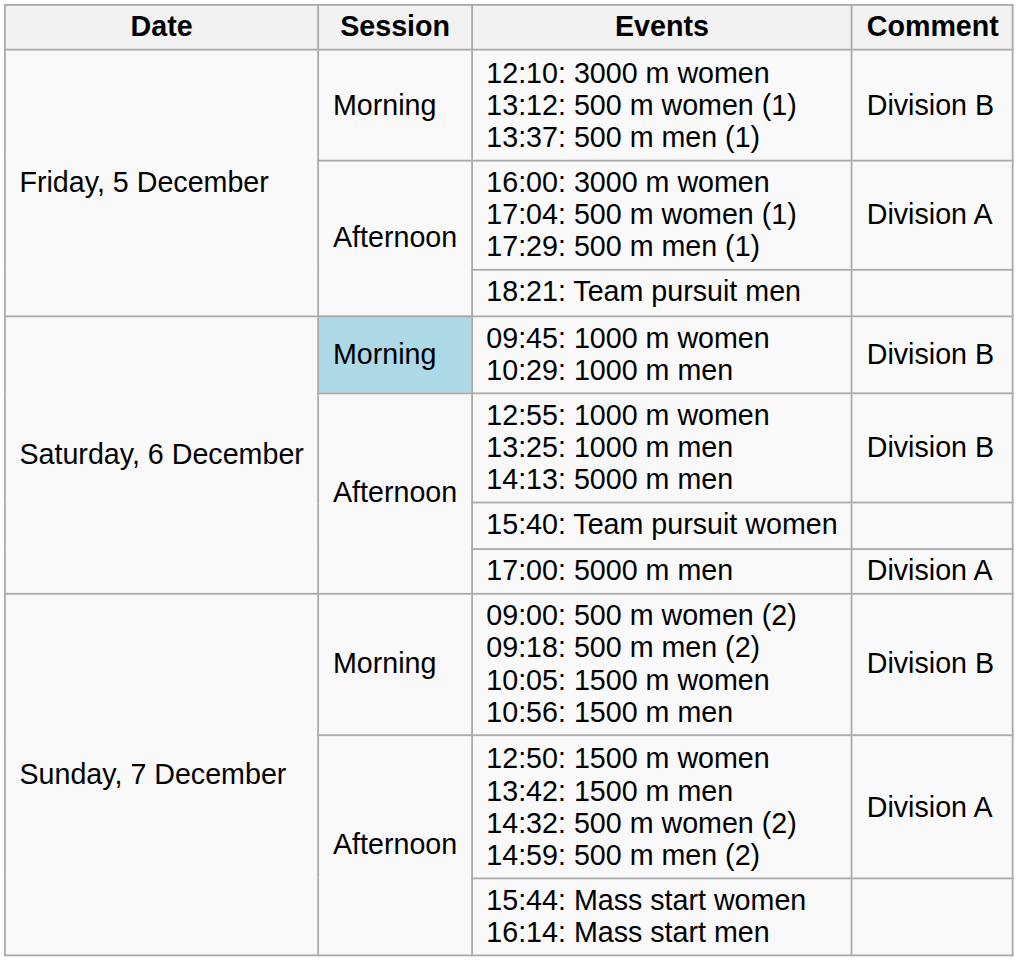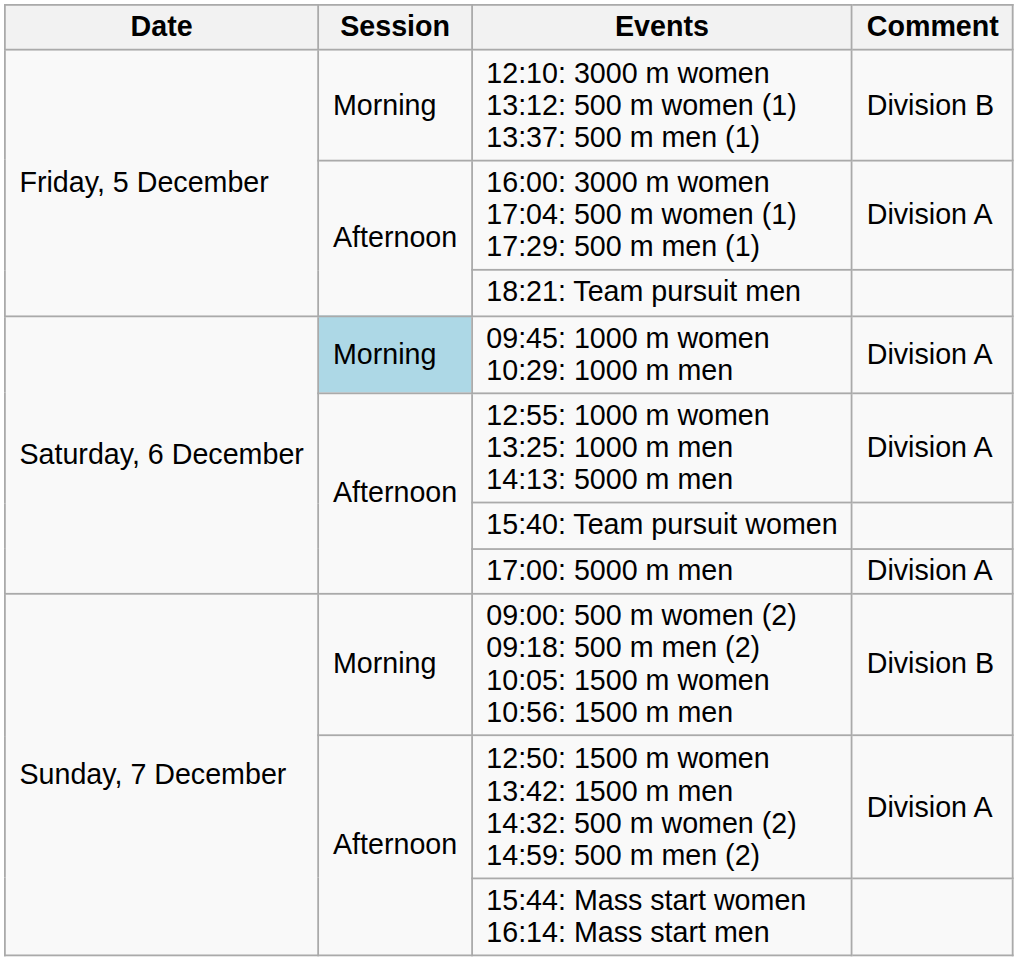09:45: 1000 m women 10:29: 1000 m men | Comment: Division B -> Division A
12:55: 1000 m women 13:25: 1000 m men 14:13: 5000 m men | Comment: Division B -> Division A
